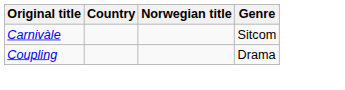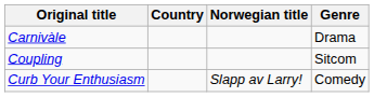Carnivàle | Genre: Sitcom -> Drama
Coupling | Genre: Drama -> Sitcom
+ row: Curb Your Enthusiasm | Slapp av Larry! | Comedy
